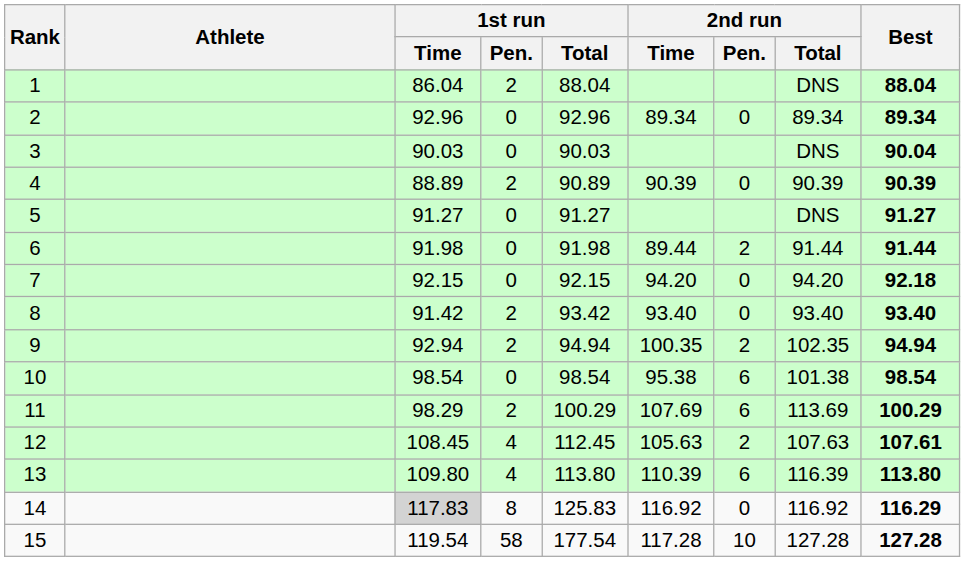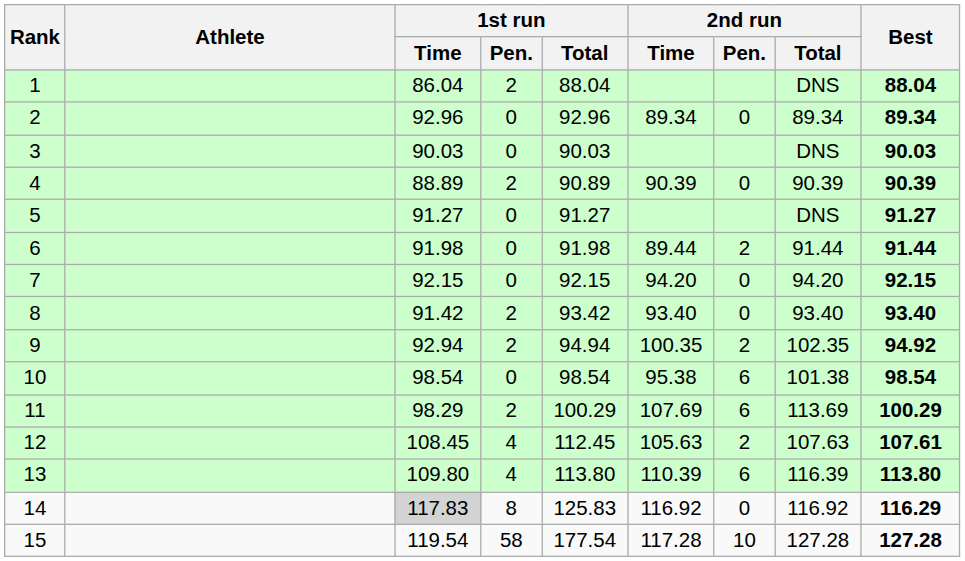3 | Best: 90.04 -> 90.03
7 | Best: 92.18 -> 92.15
9 | Best: 94.94 -> 94.92
